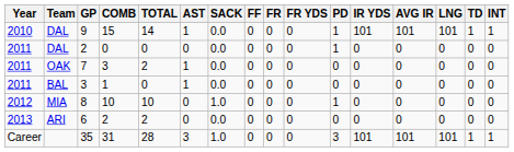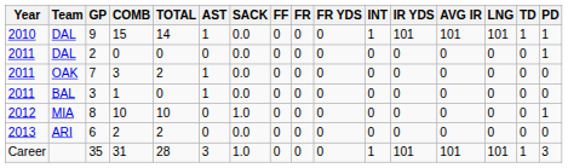columns swapped: INT <-> PD
